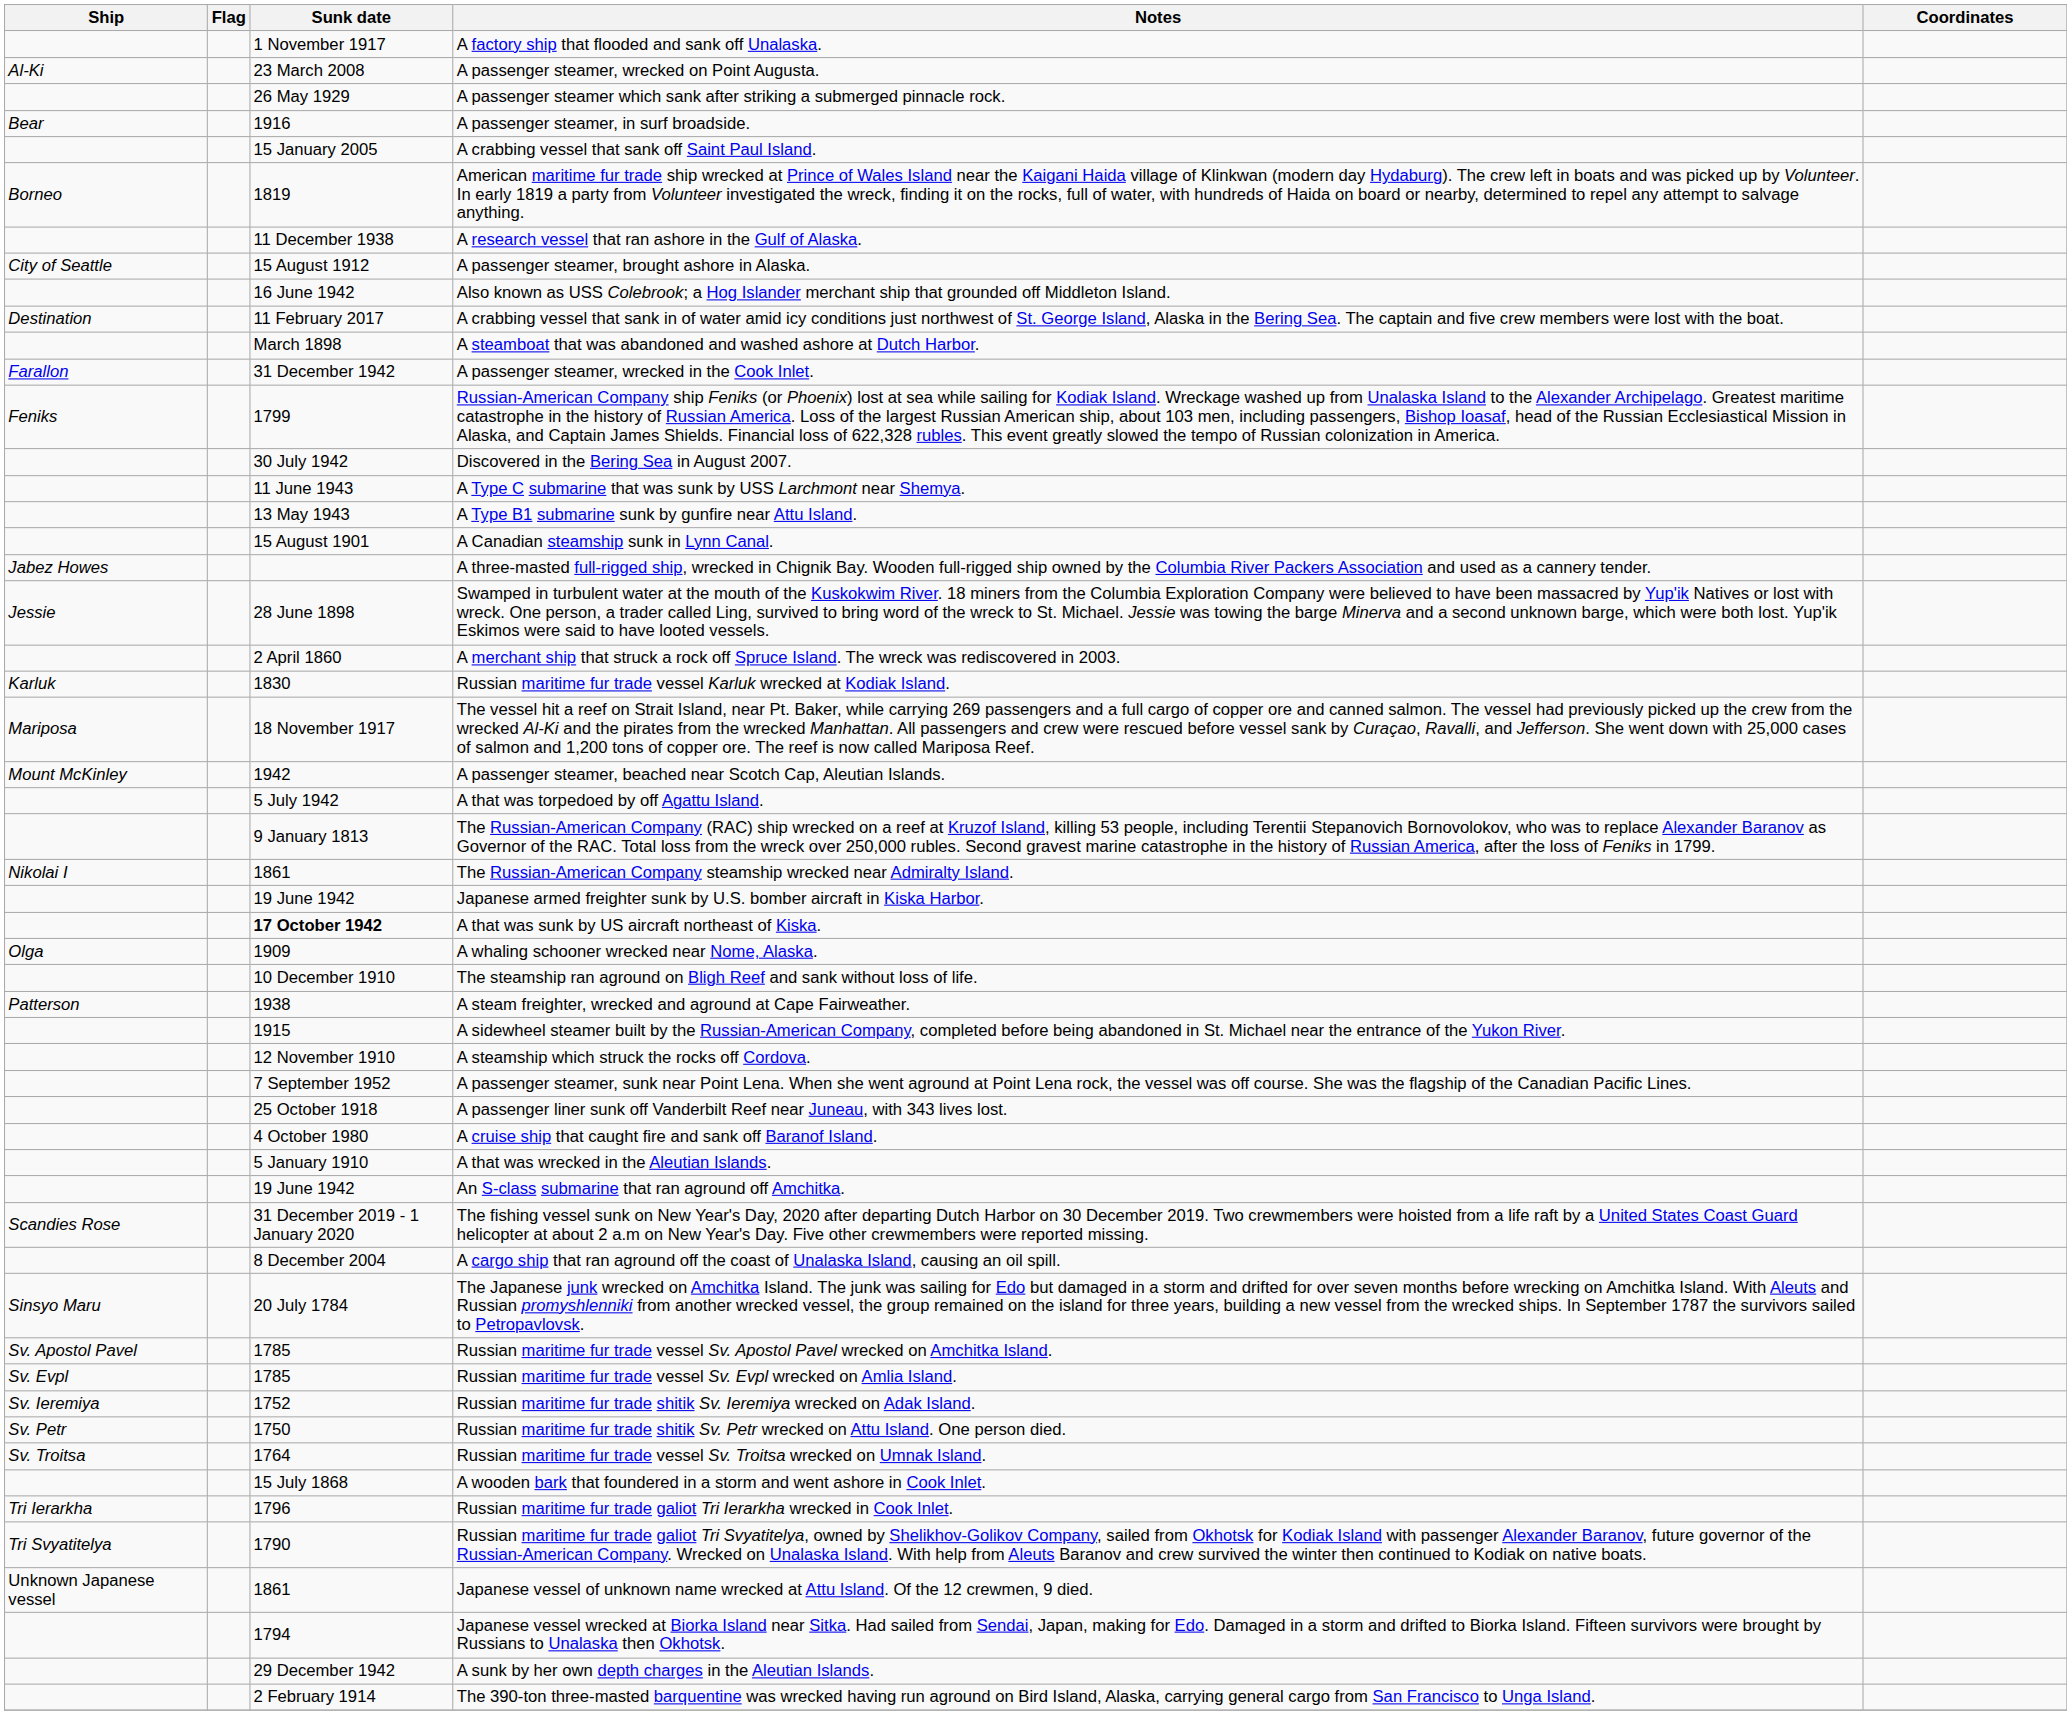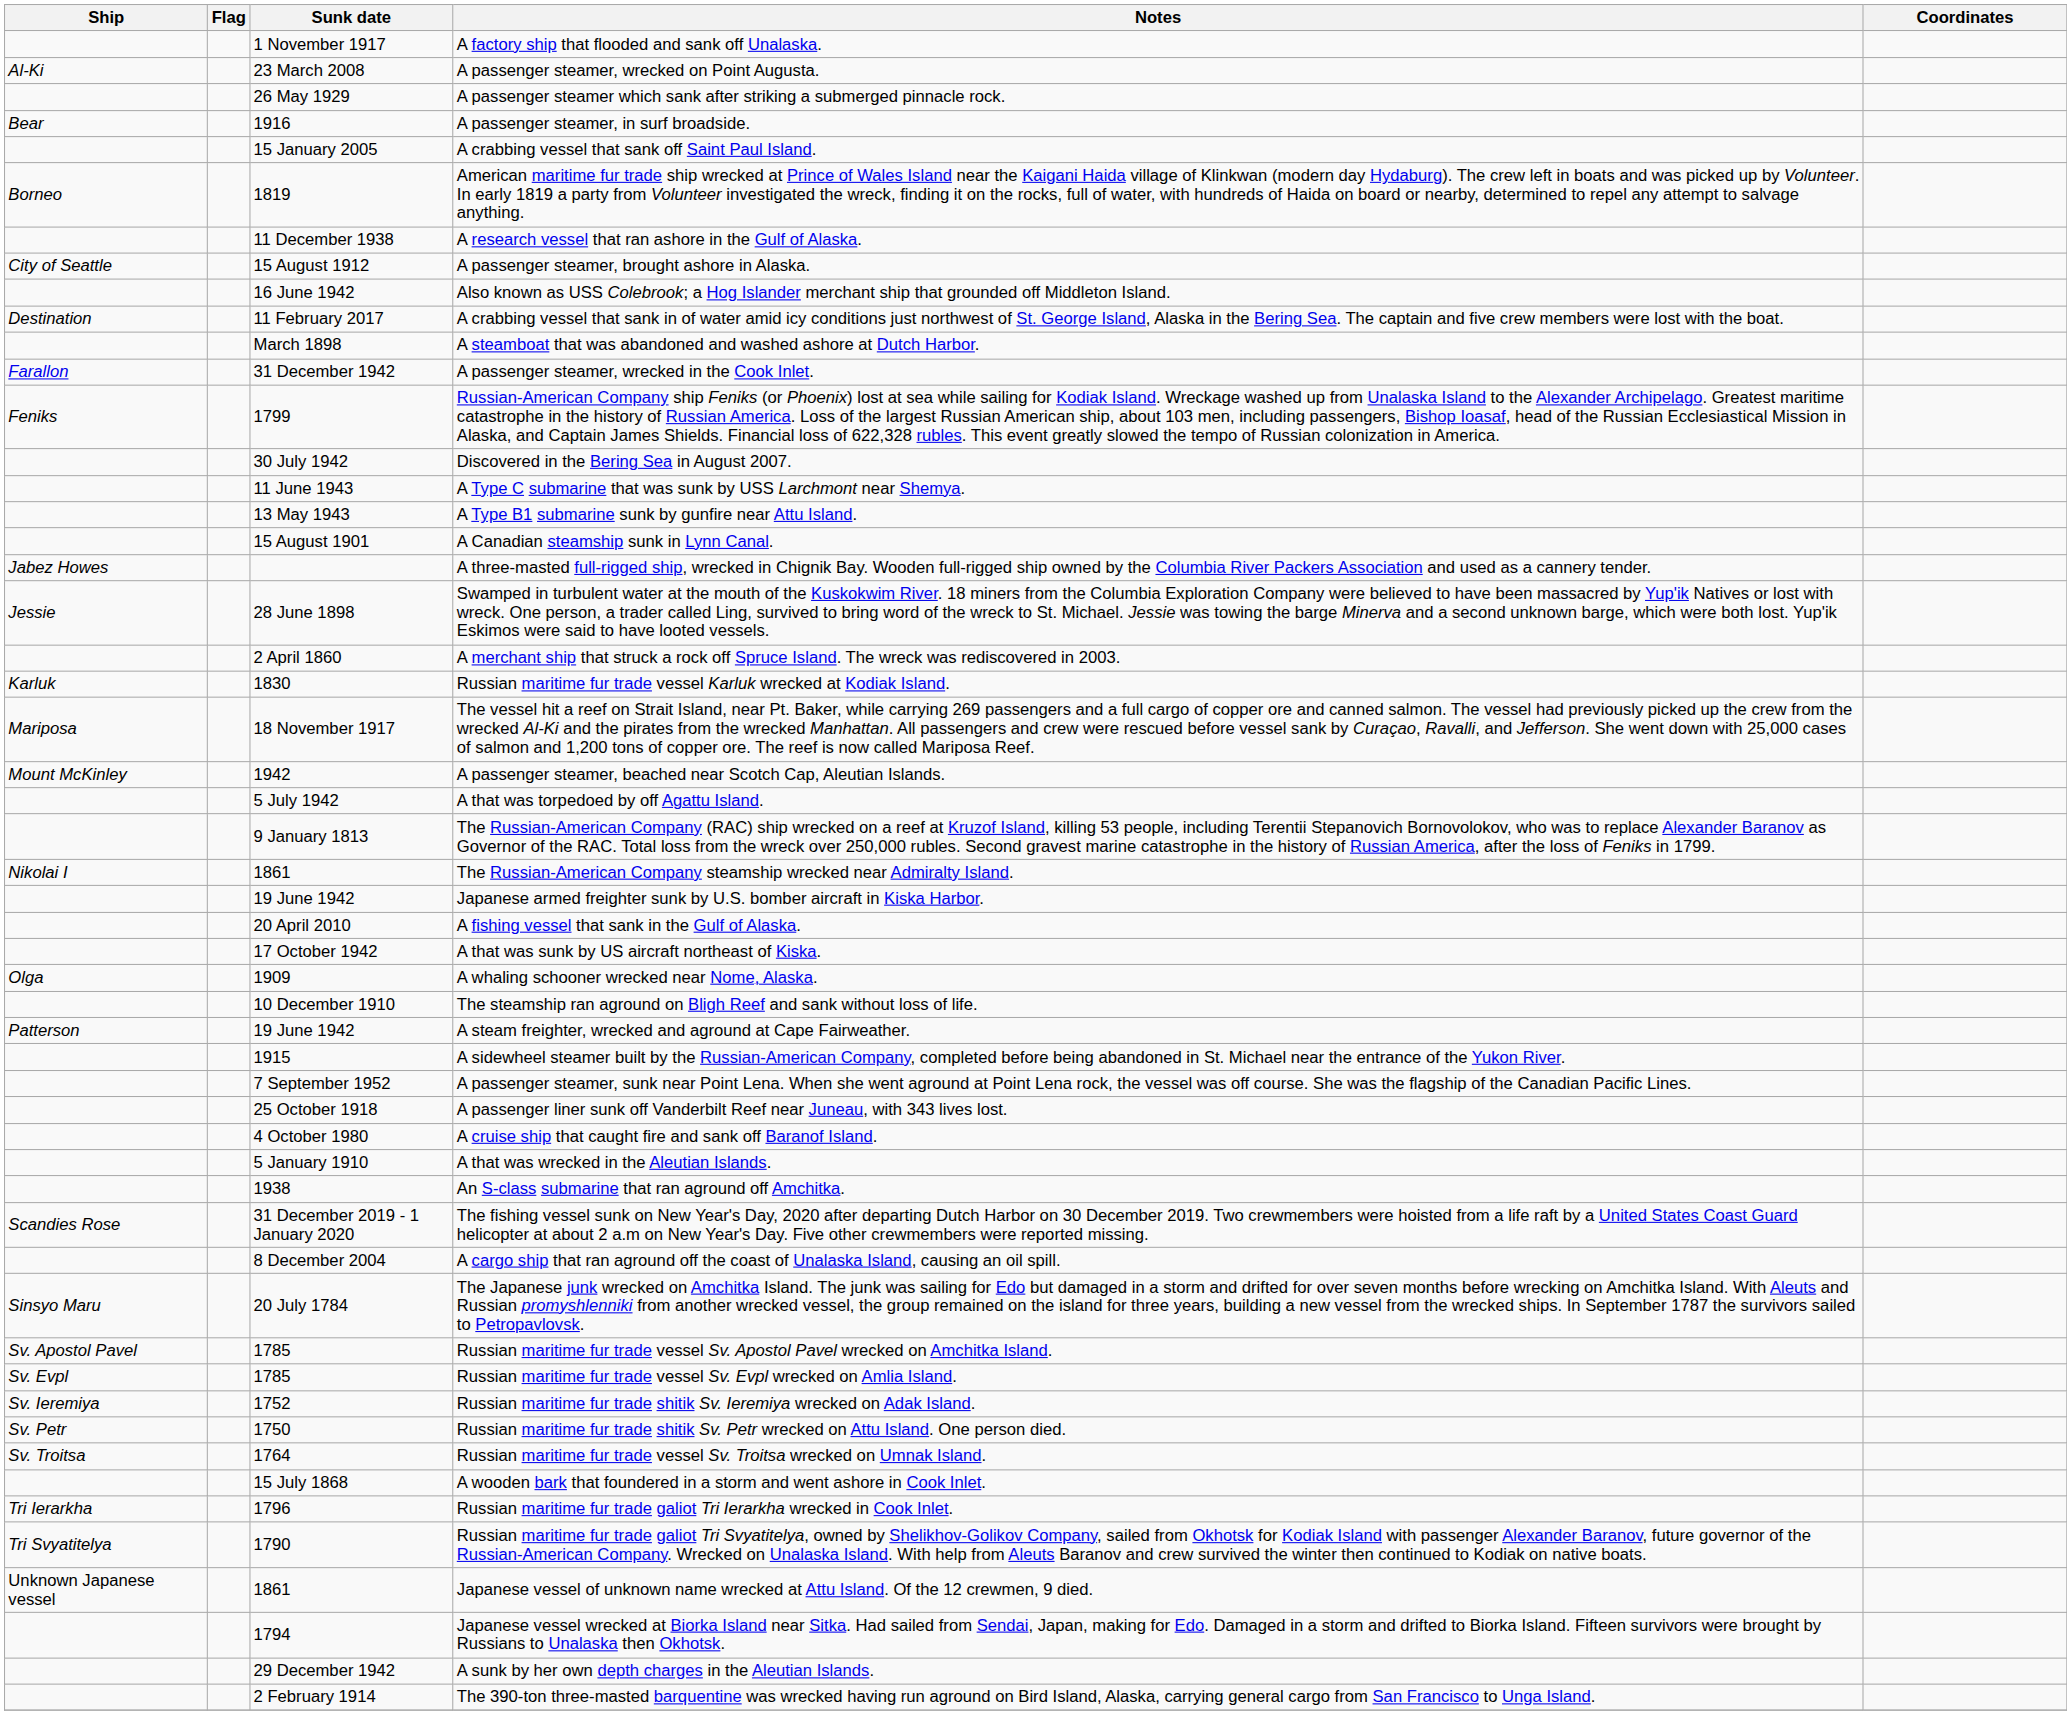+ row: 20 April 2010 | A fishing vessel that sank in the Gulf of Alaska.
A that was sunk by US aircraft northeast of Kiska. | Sunk date: bold -> normal
A steam freighter, wrecked and aground at Cape Fairweather. | Sunk date: 1938 -> 19 June 1942
- row: 12 November 1910 | A steamship which struck the rocks off Cordova.
An S-class submarine that ran aground off Amchitka. | Sunk date: 19 June 1942 -> 1938
